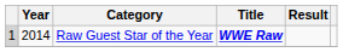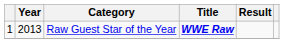Raw Guest Star of the Year | column 1: lightgrey background -> no background
Raw Guest Star of the Year | Year: 2014 -> 2013
